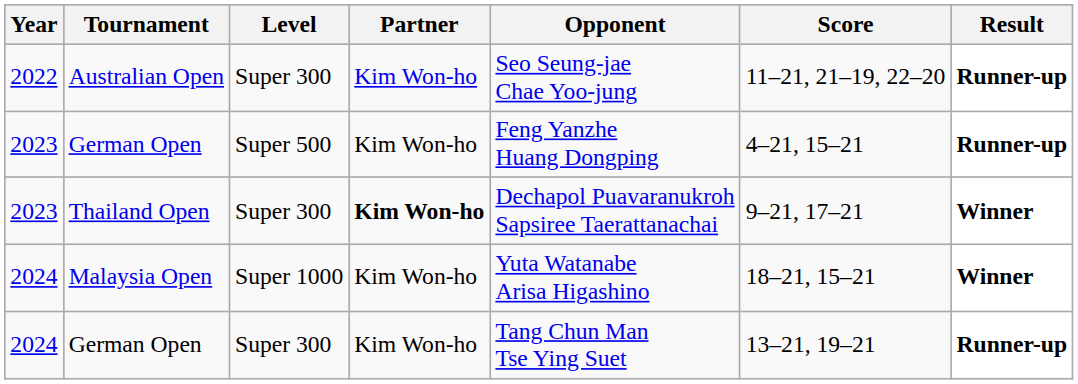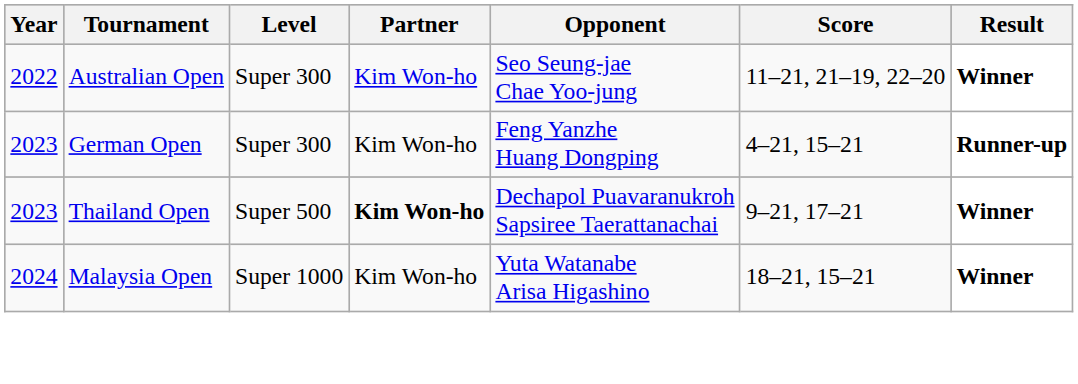Australian Open | Result: Runner-up -> Winner
2023 / German Open | Level: Super 500 -> Super 300
Thailand Open | Level: Super 300 -> Super 500
- row: 2024 | German Open | Super 300 | Kim Won-ho | Tang Chun Man Tse Ying Suet | 13–21, 19–21 | Runner-up
